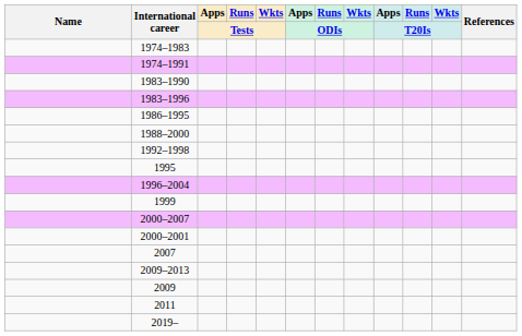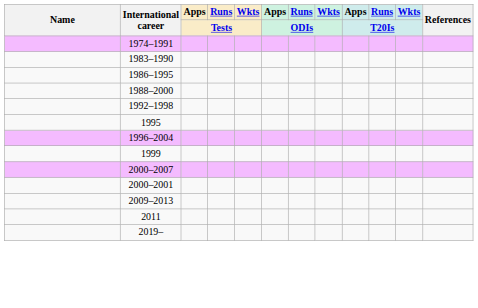- row: 1974–1983
- row: 1983–1996
- row: 2007
- row: 2009
